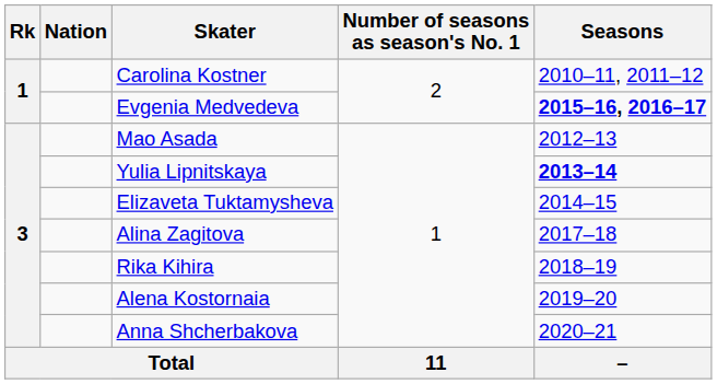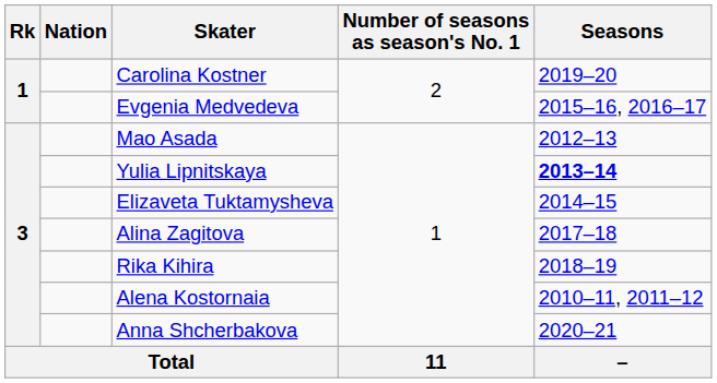Carolina Kostner | Seasons: 2010–11, 2011–12 -> 2019–20
Evgenia Medvedeva | Seasons: bold -> normal
Alena Kostornaia | Seasons: 2019–20 -> 2010–11, 2011–12
